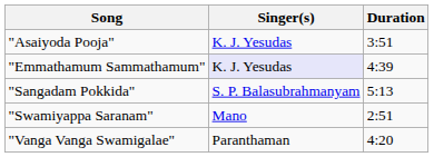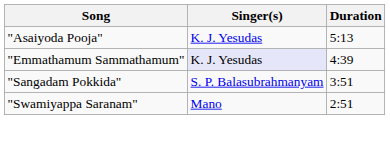"Asaiyoda Pooja" | Duration: 3:51 -> 5:13
"Sangadam Pokkida" | Duration: 5:13 -> 3:51
- row: "Vanga Vanga Swamigalae" | Paranthaman | 4:20
